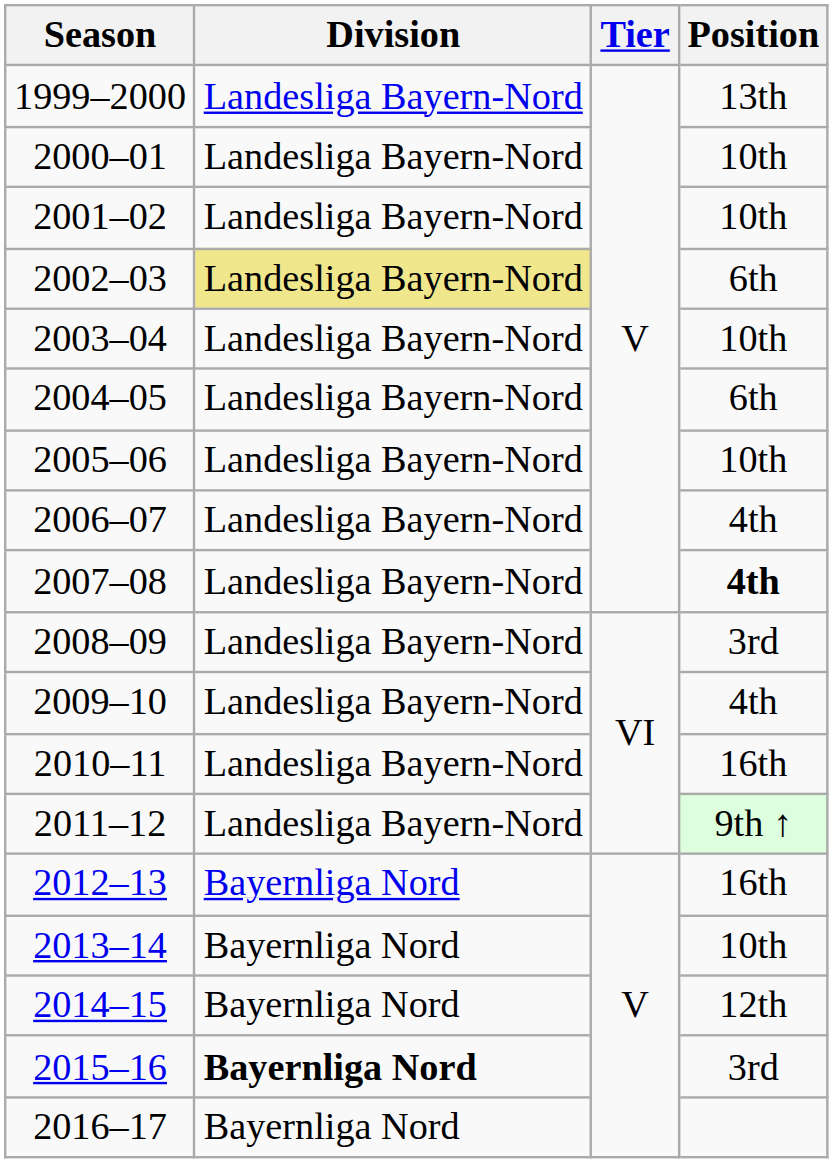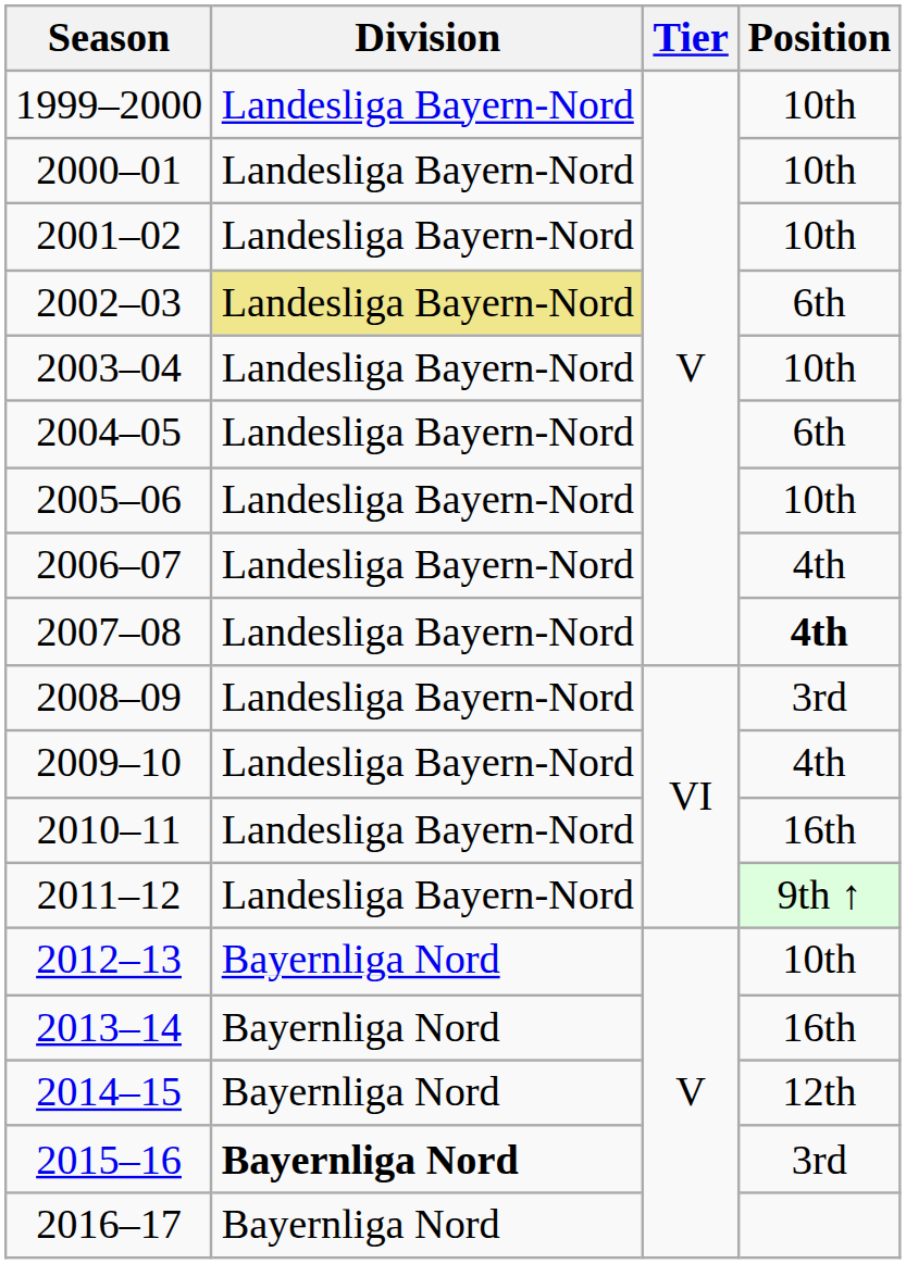1999–2000 | Position: 13th -> 10th
2012–13 | Position: 16th -> 10th
2013–14 | Position: 10th -> 16th
